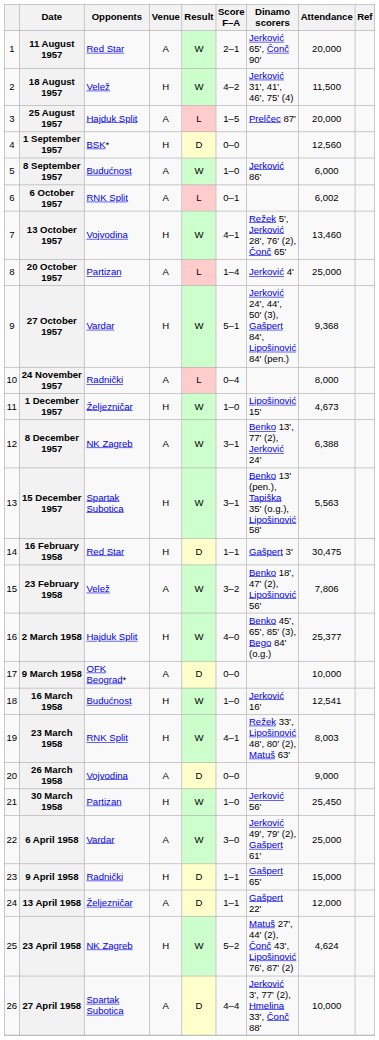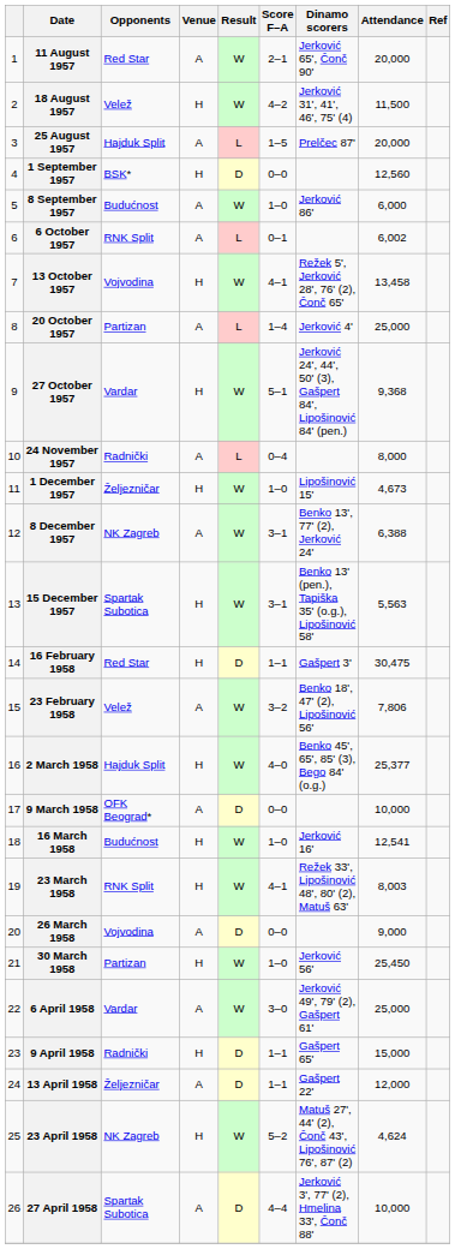13 October 1957 | Attendance: 13,460 -> 13,458
